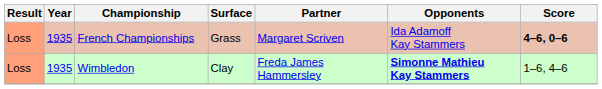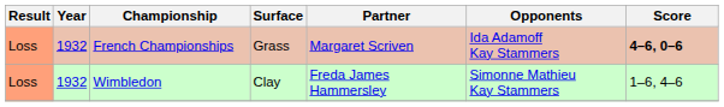French Championships | Year: 1935 -> 1932
Wimbledon | Year: 1935 -> 1932
Wimbledon | Opponents: bold -> normal
